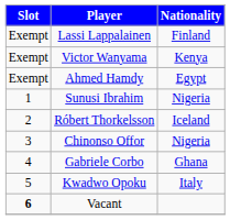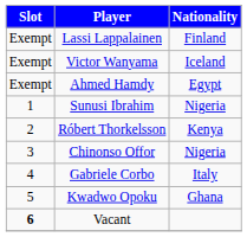Victor Wanyama | Nationality: Kenya -> Iceland
Róbert Thorkelsson | Nationality: Iceland -> Kenya
Gabriele Corbo | Nationality: Ghana -> Italy
Kwadwo Opoku | Nationality: Italy -> Ghana
